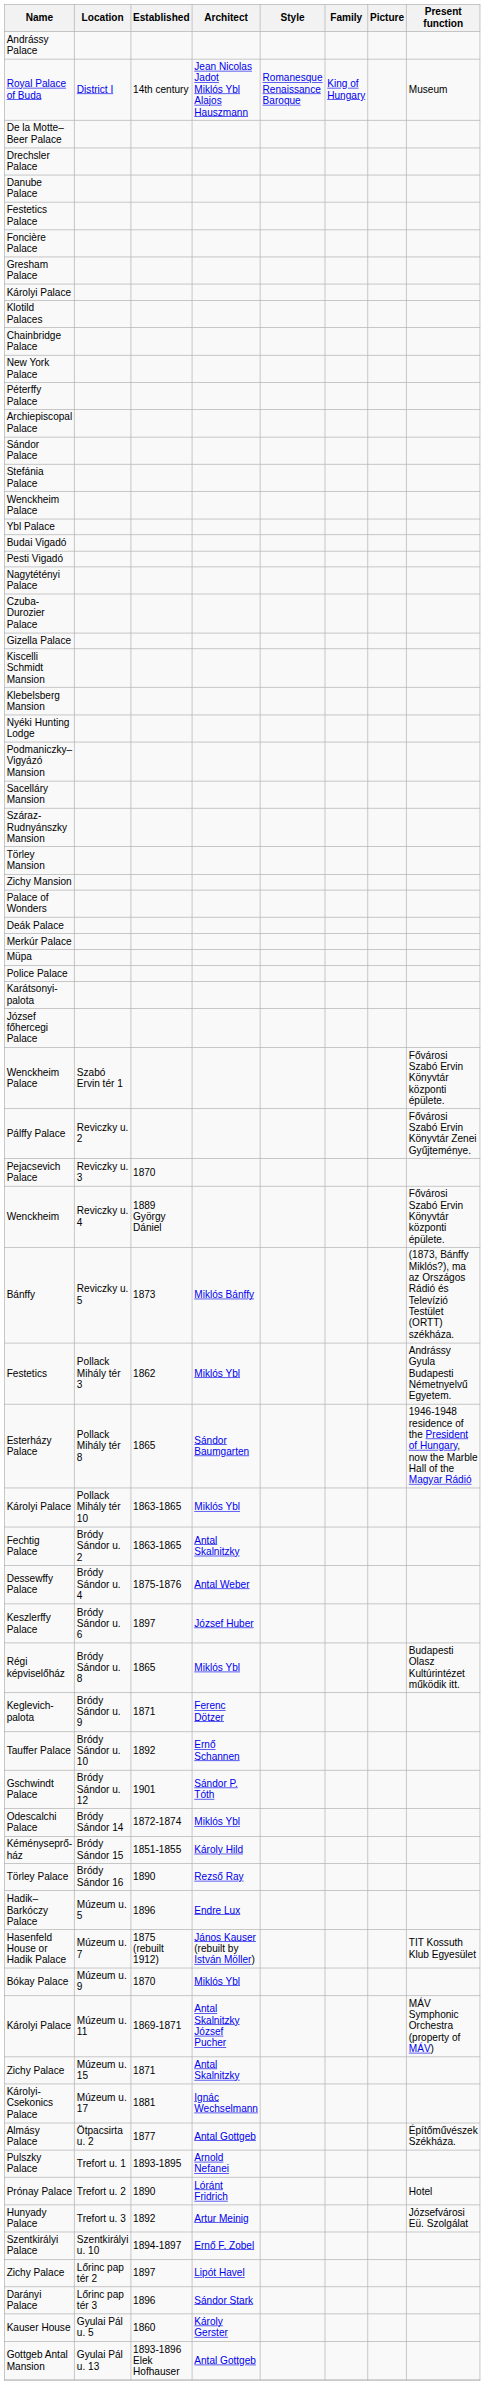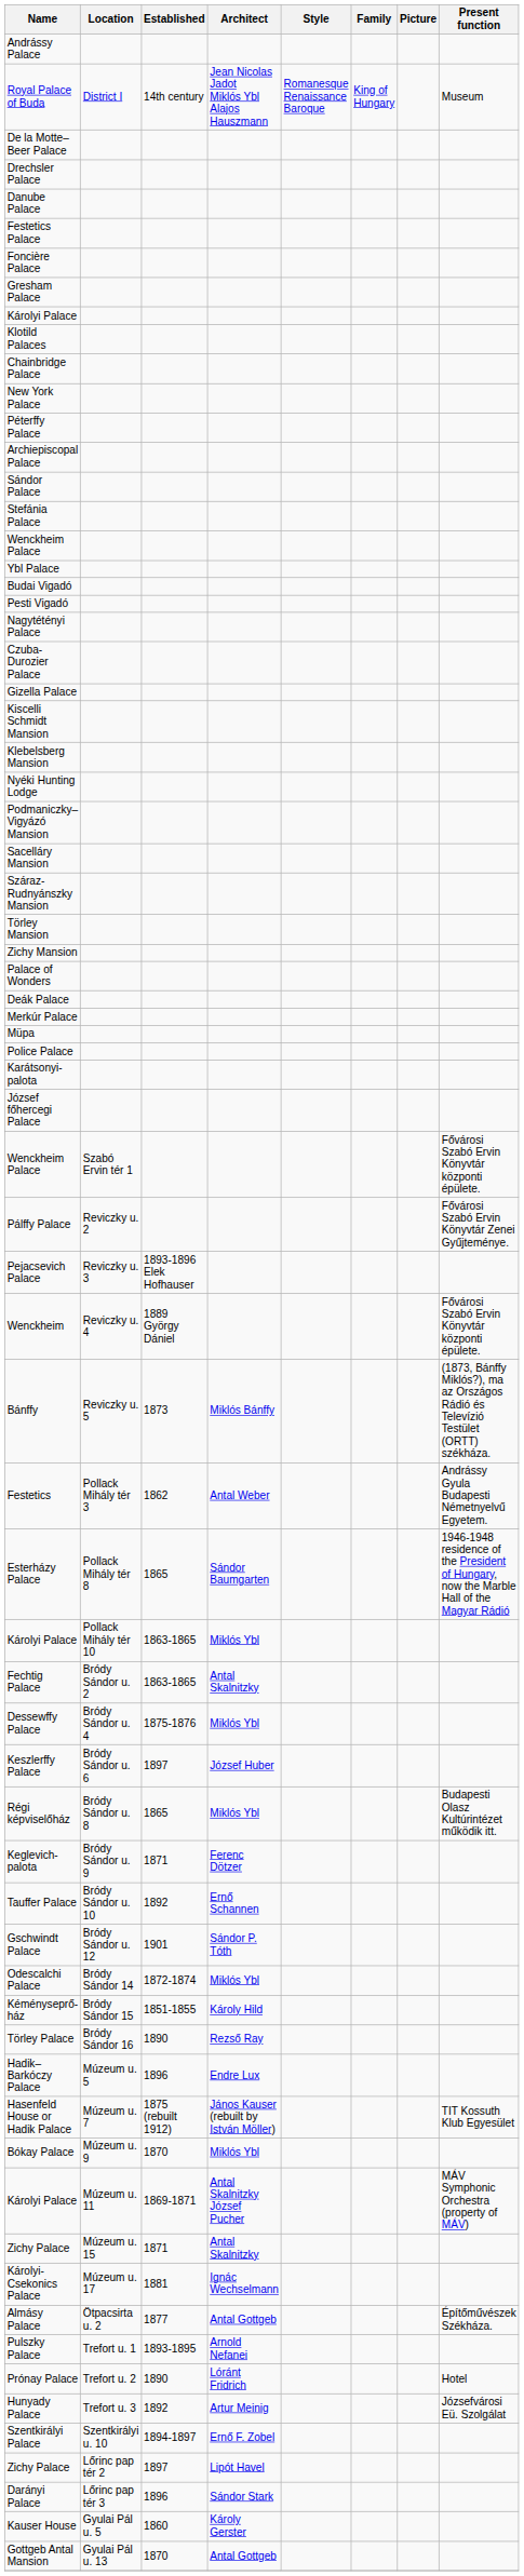Pejacsevich Palace | Established: 1870 -> 1893-1896 Elek Hofhauser
Festetics | Architect: Miklós Ybl -> Antal Weber
Dessewffy Palace | Architect: Antal Weber -> Miklós Ybl
Gottgeb Antal Mansion | Established: 1893-1896 Elek Hofhauser -> 1870
